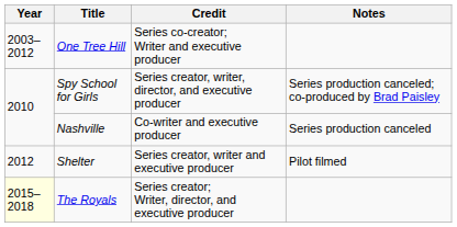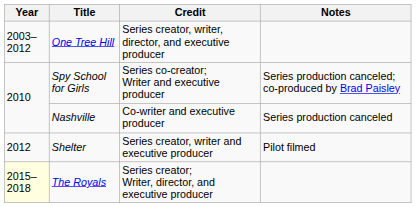One Tree Hill | Credit: Series co-creator; Writer and executive producer -> Series creator, writer, director, and executive producer
Spy School for Girls | Credit: Series creator, writer, director, and executive producer -> Series co-creator; Writer and executive producer
